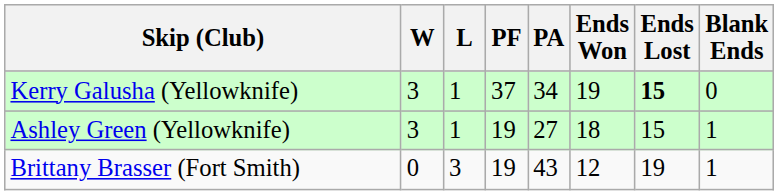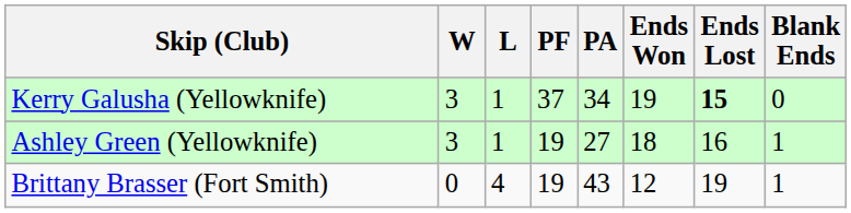Ashley Green (Yellowknife) | Ends Lost: 15 -> 16
Brittany Brasser (Fort Smith) | L: 3 -> 4
